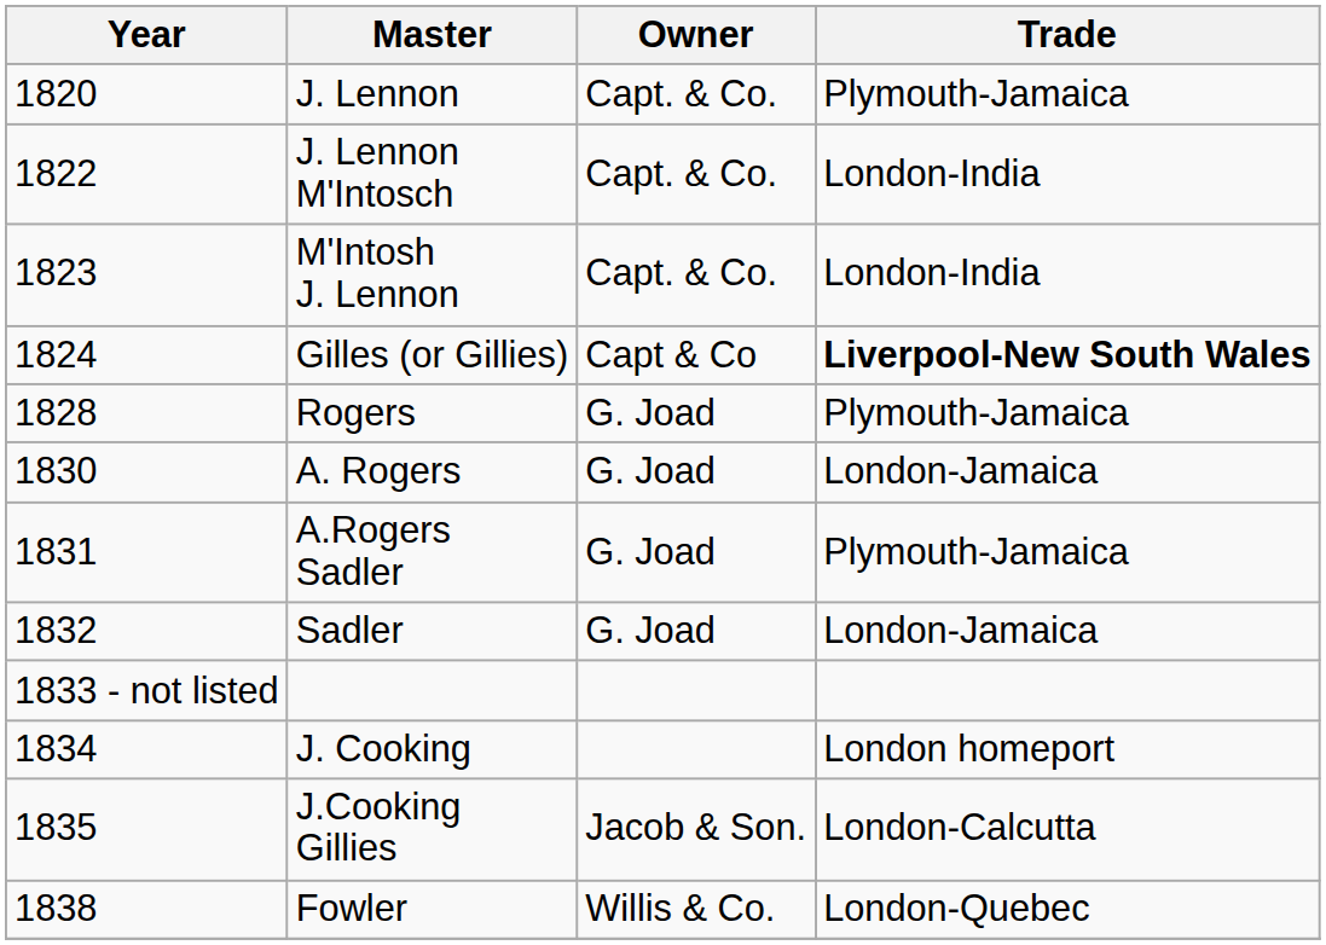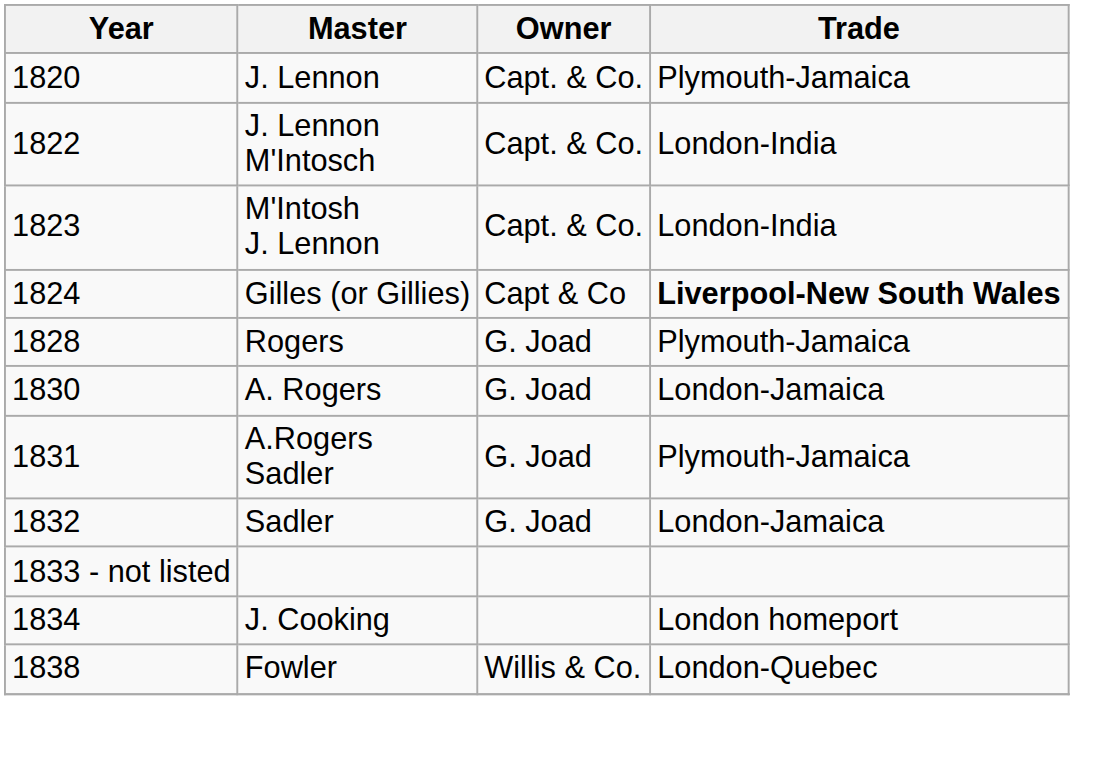- row: 1835 | J.Cooking Gillies | Jacob & Son. | London-Calcutta
